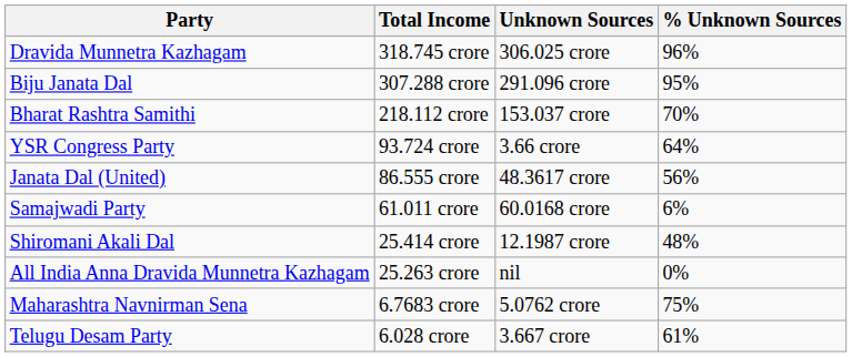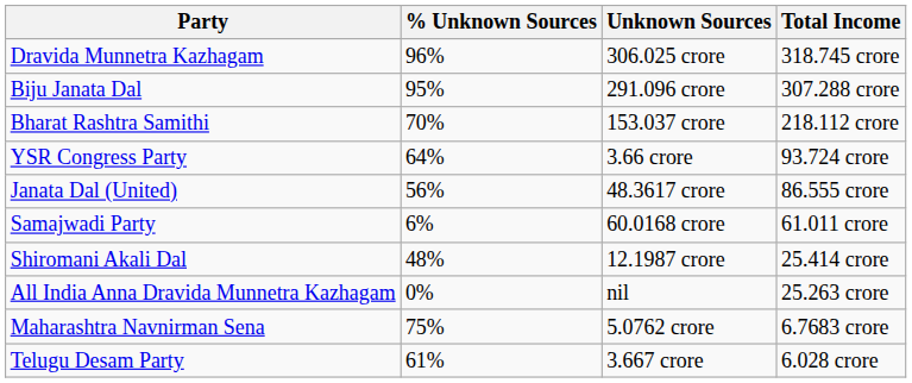columns swapped: Total Income <-> % Unknown Sources
